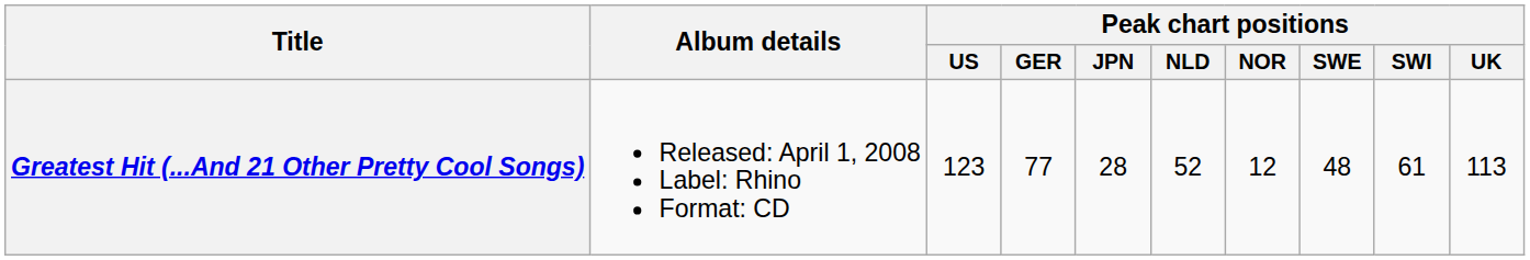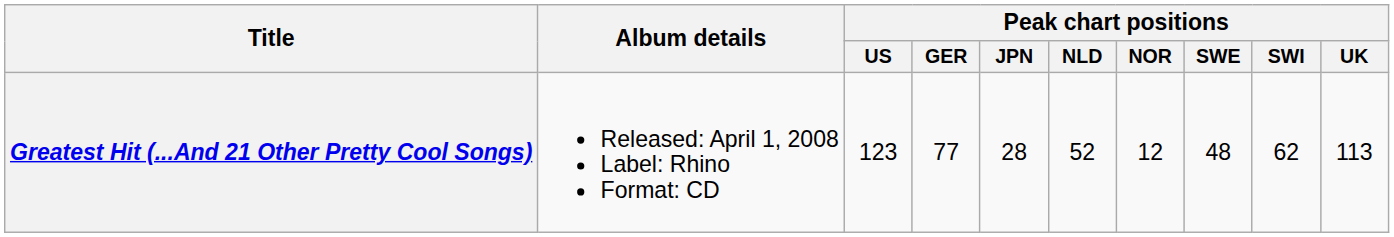Greatest Hit (...And 21 Other Pretty Cool Songs) | Peak chart positions / SWI: 61 -> 62
